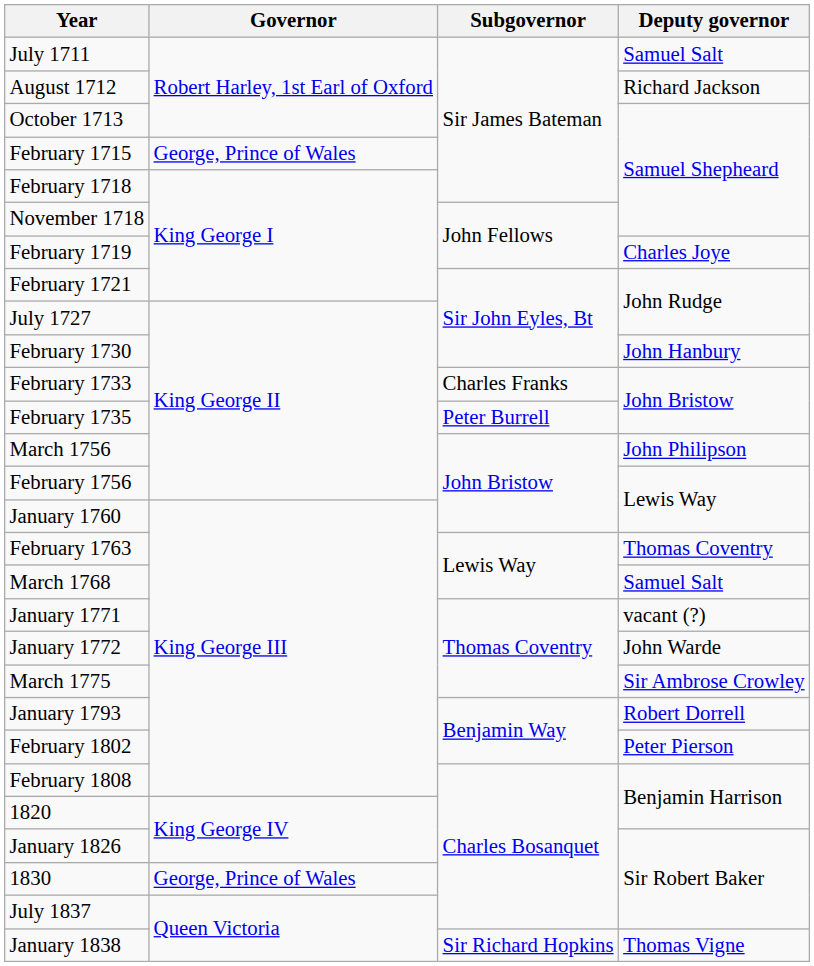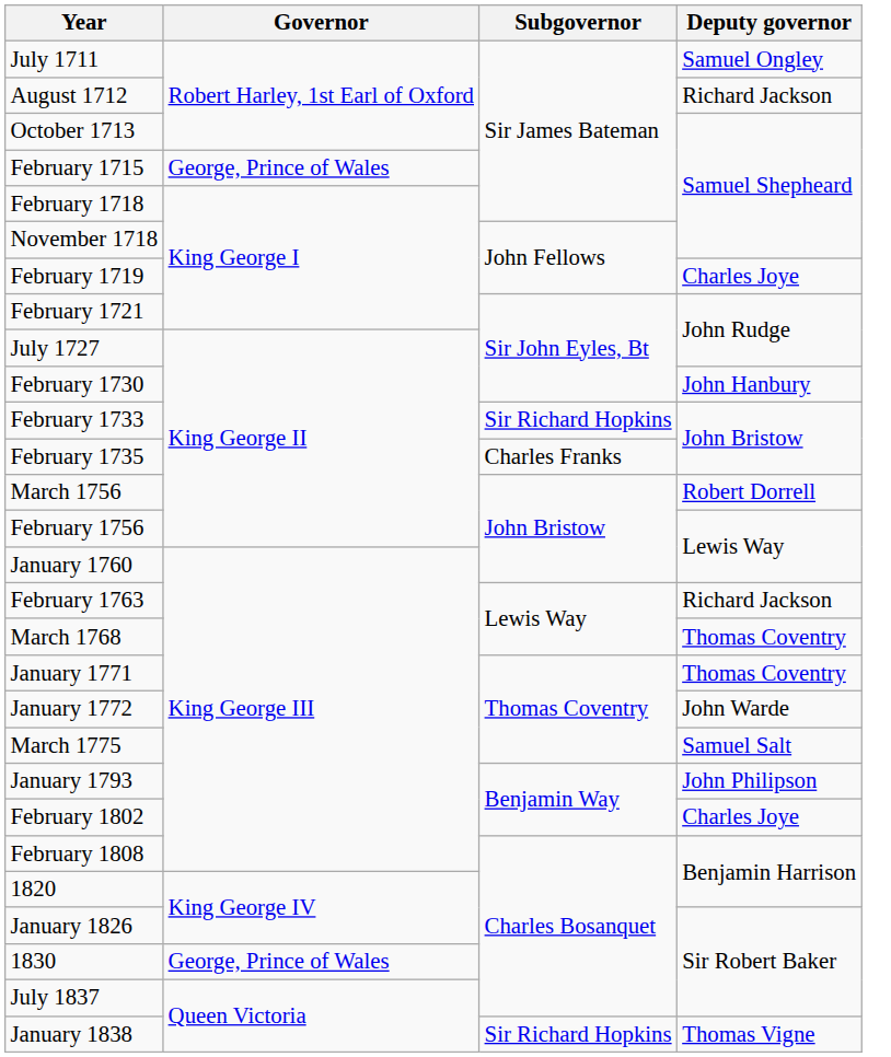July 1711 | Deputy governor: Samuel Salt -> Samuel Ongley
February 1733 | Subgovernor: Charles Franks -> Sir Richard Hopkins
February 1735 | Subgovernor: Peter Burrell -> Charles Franks
March 1756 | Deputy governor: John Philipson -> Robert Dorrell
February 1763 | Deputy governor: Thomas Coventry -> Richard Jackson
March 1768 | Deputy governor: Samuel Salt -> Thomas Coventry
January 1771 | Deputy governor: vacant (?) -> Thomas Coventry
March 1775 | Deputy governor: Sir Ambrose Crowley -> Samuel Salt
January 1793 | Deputy governor: Robert Dorrell -> John Philipson
February 1802 | Deputy governor: Peter Pierson -> Charles Joye
